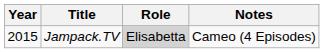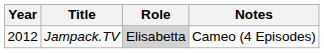Jampack.TV | Year: 2015 -> 2012
